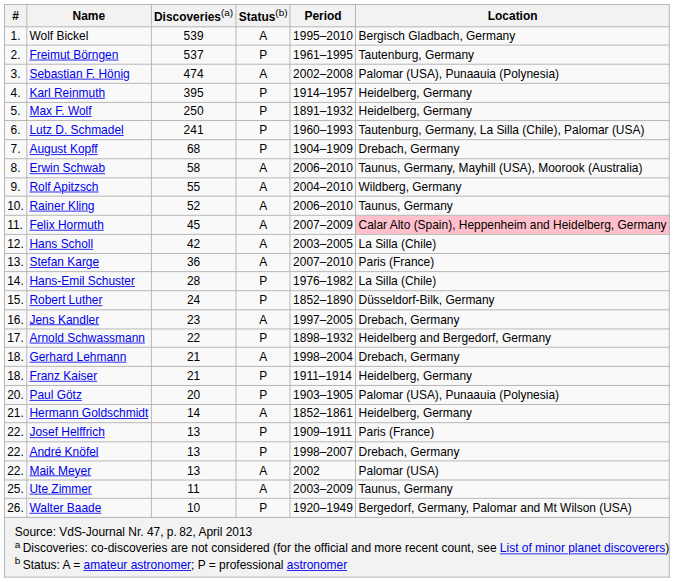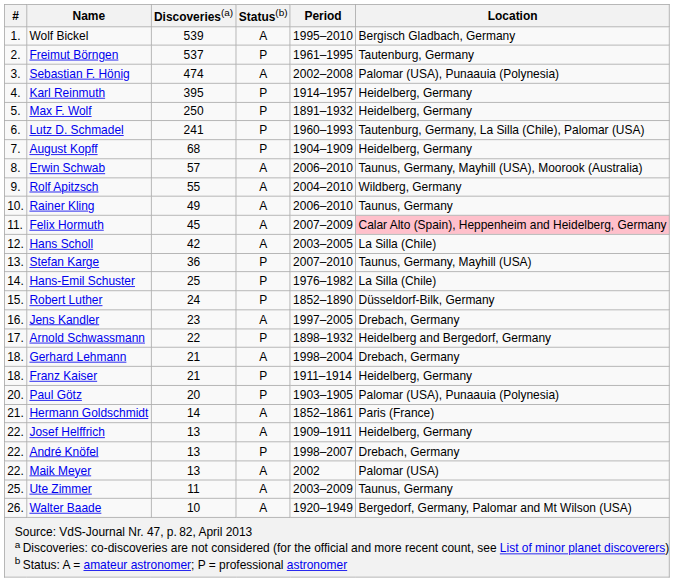August Kopff | Location: Drebach, Germany -> Heidelberg, Germany
Erwin Schwab | Discoveries(a): 58 -> 57
Rainer Kling | Discoveries(a): 52 -> 49
Stefan Karge | Status(b): A -> P
Stefan Karge | Location: Paris (France) -> Taunus, Germany, Mayhill (USA)
Hans-Emil Schuster | Discoveries(a): 28 -> 25
Hermann Goldschmidt | Location: Heidelberg, Germany -> Paris (France)
Josef Helffrich | Status(b): P -> A
Josef Helffrich | Location: Paris (France) -> Heidelberg, Germany
Walter Baade | Status(b): P -> A
